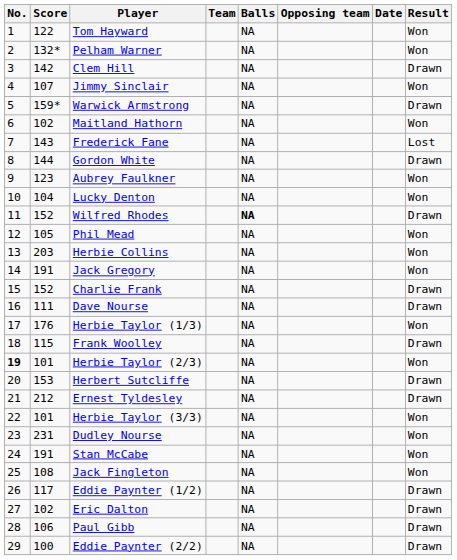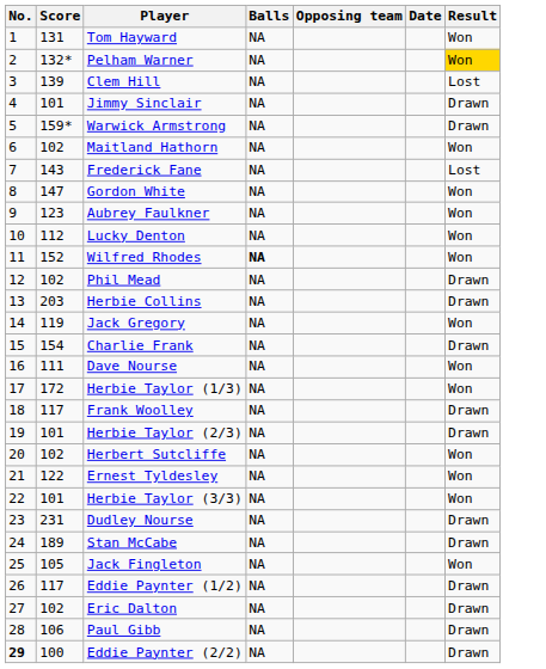- column: Team
Tom Hayward | Score: 122 -> 131
Pelham Warner | Result: no background -> gold background
Clem Hill | Score: 142 -> 139
Clem Hill | Result: Drawn -> Lost
Jimmy Sinclair | Score: 107 -> 101
Jimmy Sinclair | Result: Won -> Drawn
Gordon White | Score: 144 -> 147
Gordon White | Result: Drawn -> Won
Lucky Denton | Score: 104 -> 112
Wilfred Rhodes | Result: Drawn -> Won
Phil Mead | Score: 105 -> 102
Phil Mead | Result: Won -> Drawn
Herbie Collins | Result: Won -> Drawn
Jack Gregory | Score: 191 -> 119
Charlie Frank | Score: 152 -> 154
Dave Nourse | Result: Drawn -> Won
Herbie Taylor (1/3) | Score: 176 -> 172
Frank Woolley | Score: 115 -> 117
Herbie Taylor (2/3) | No.: bold -> normal
Herbie Taylor (2/3) | Result: Won -> Drawn
Herbert Sutcliffe | Score: 153 -> 102
Herbert Sutcliffe | Result: Drawn -> Won
Ernest Tyldesley | Score: 212 -> 122
Ernest Tyldesley | Result: Drawn -> Won
Dudley Nourse | Result: Won -> Drawn
Stan McCabe | Score: 191 -> 189
Stan McCabe | Result: Won -> Drawn
Jack Fingleton | Score: 108 -> 105
Eddie Paynter (2/2) | No.: normal -> bold
